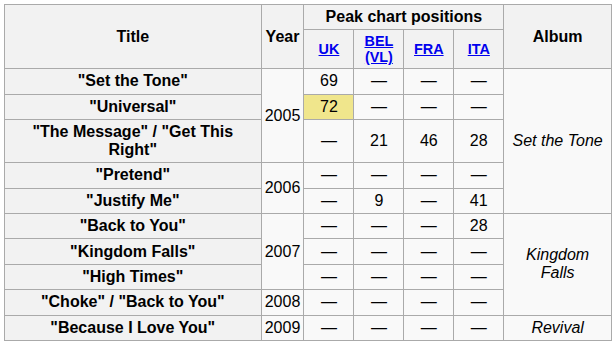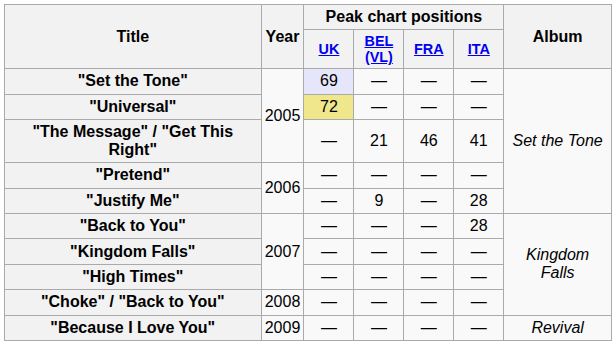"Set the Tone" | Peak chart positions / UK: no background -> lavender background
"The Message" / "Get This Right" | Peak chart positions / ITA: 28 -> 41
"Justify Me" | Peak chart positions / ITA: 41 -> 28
